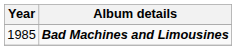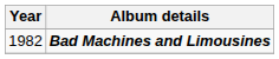Bad Machines and Limousines | Year: 1985 -> 1982
